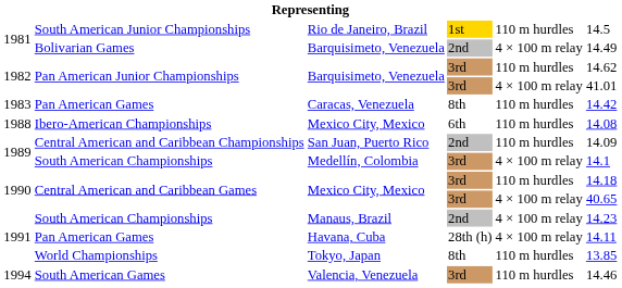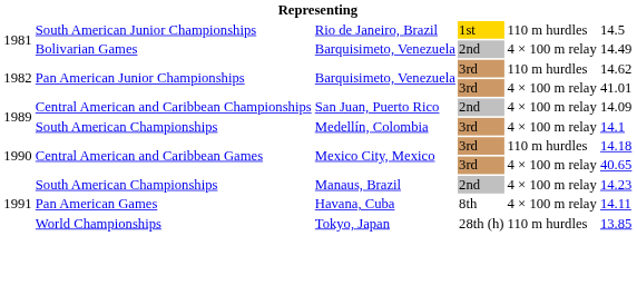- row: 1983 | Pan American Games | Caracas, Venezuela | 8th | 110 m hurdles | 14.42
- row: 1988 | Ibero-American Championships | Mexico City, Mexico | 6th | 110 m hurdles | 14.08
Central American and Caribbean Championships | column 5: 110 m hurdles -> 4 × 100 m relay
Pan American Games / Havana, Cuba | column 4: 28th (h) -> 8th
World Championships | column 4: 8th -> 28th (h)
- row: 1994 | South American Games | Valencia, Venezuela | 3rd | 110 m hurdles | 14.46
